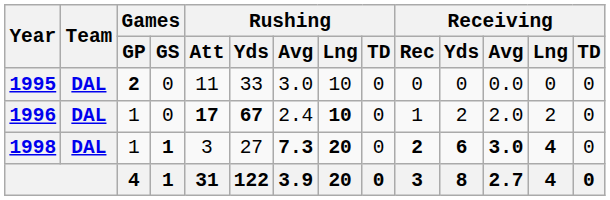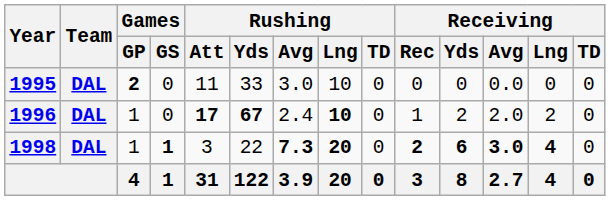1998 | Rushing / Yds: 27 -> 22
